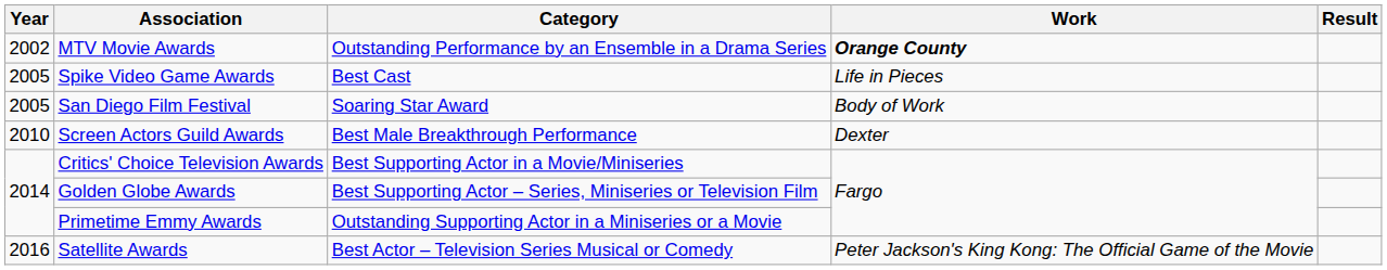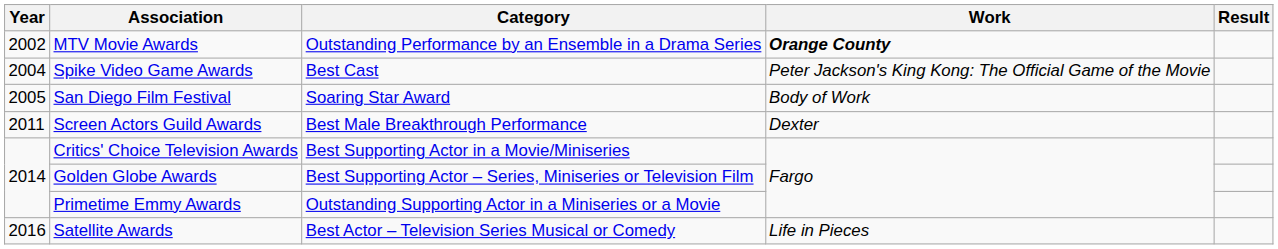Spike Video Game Awards | Year: 2005 -> 2004
Spike Video Game Awards | Work: Life in Pieces -> Peter Jackson's King Kong: The Official Game of the Movie
Screen Actors Guild Awards | Year: 2010 -> 2011
Satellite Awards | Work: Peter Jackson's King Kong: The Official Game of the Movie -> Life in Pieces
